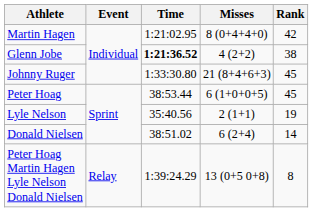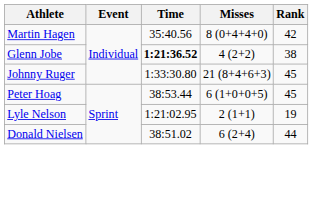Martin Hagen | Time: 1:21:02.95 -> 35:40.56
Lyle Nelson | Time: 35:40.56 -> 1:21:02.95
Donald Nielsen | Rank: 14 -> 44
- row: Peter Hoag Martin Hagen Lyle Nelson Donald Nielsen | Relay | 1:39:24.29 | 13 (0+5 0+8) | 8
